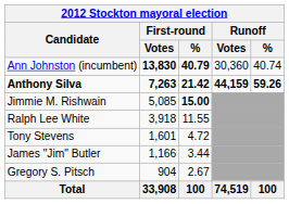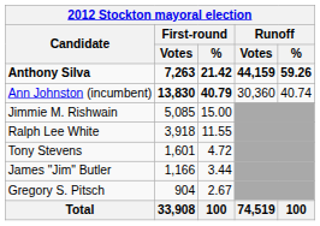rows swapped: Anthony Silva <-> Ann Johnston (incumbent)
Jimmie M. Rishwain | First-round / %: bold -> normal
